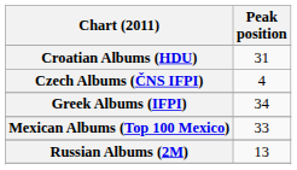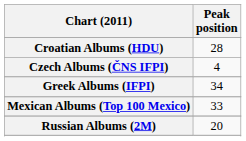Croatian Albums (HDU) | Peak position: 31 -> 28
Russian Albums (2M) | Peak position: 13 -> 20
